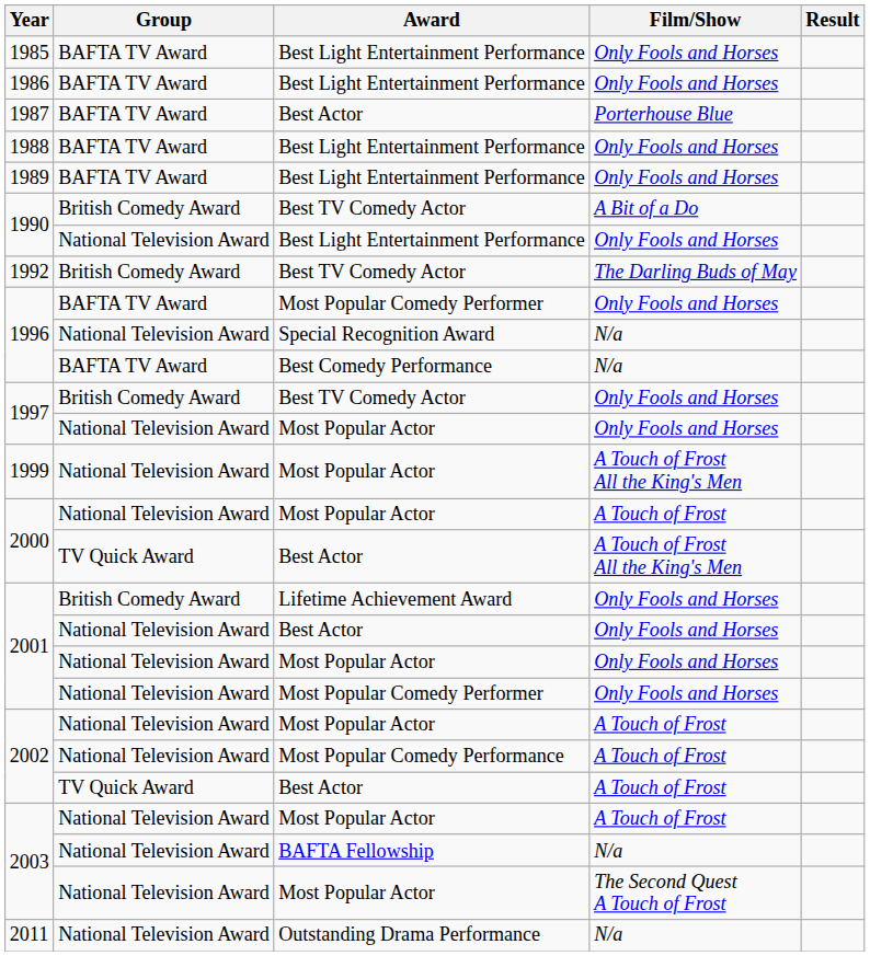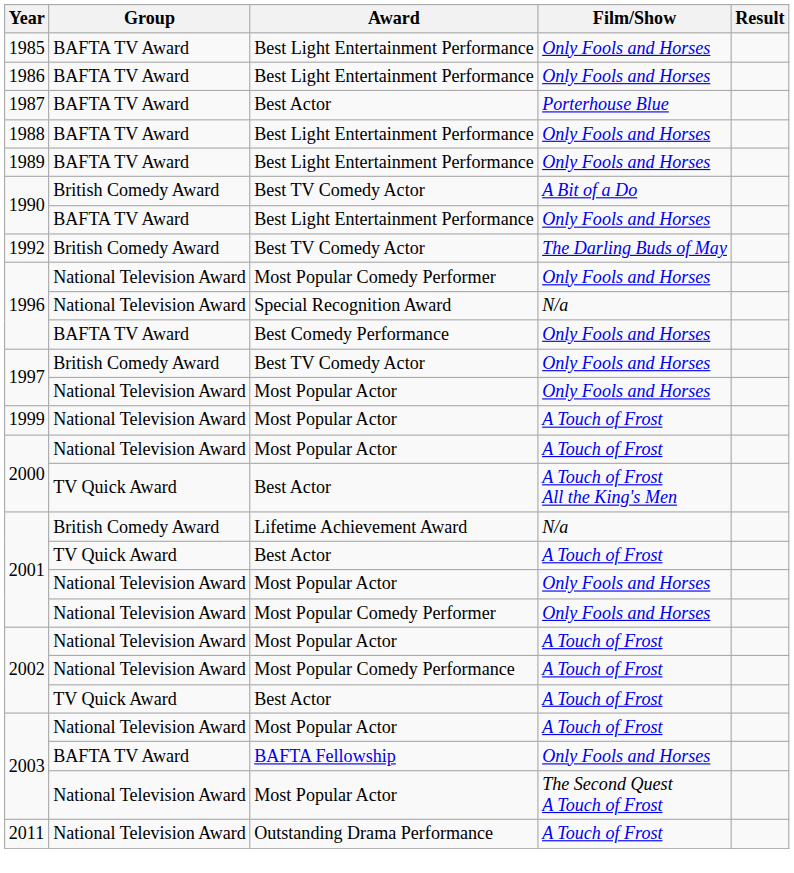1990 / Best Light Entertainment Performance | Group: National Television Award -> BAFTA TV Award
1996 / Most Popular Comedy Performer | Group: BAFTA TV Award -> National Television Award
1996 / Best Comedy Performance | Film/Show: N/a -> Only Fools and Horses
1999 | Film/Show: A Touch of Frost All the King's Men -> A Touch of Frost
2001 / Lifetime Achievement Award | Film/Show: Only Fools and Horses -> N/a
2001 / Best Actor | Group: National Television Award -> TV Quick Award
2001 / Best Actor | Film/Show: Only Fools and Horses -> A Touch of Frost
2003 / BAFTA Fellowship | Group: National Television Award -> BAFTA TV Award
2003 / BAFTA Fellowship | Film/Show: N/a -> Only Fools and Horses
2011 | Film/Show: N/a -> A Touch of Frost
